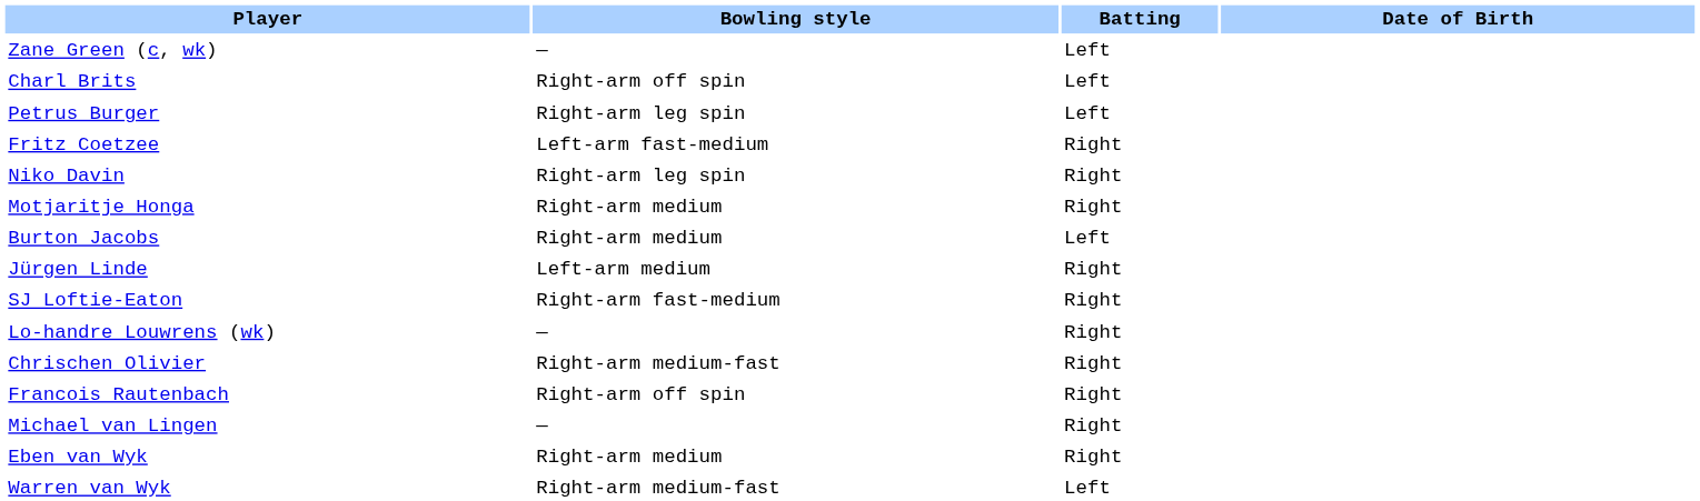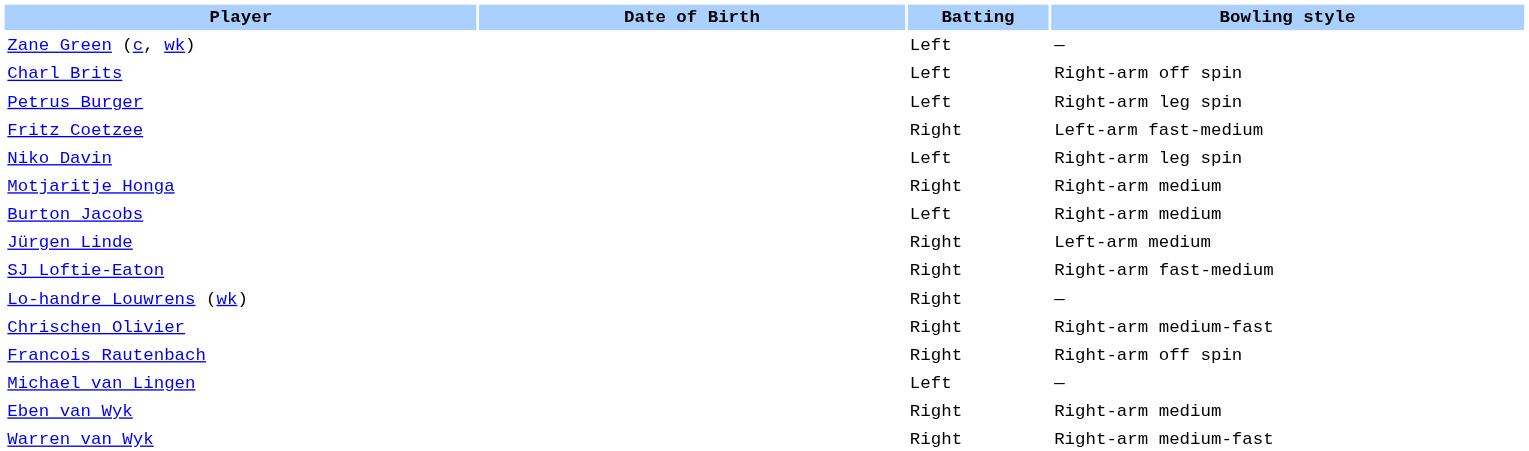columns swapped: Date of Birth <-> Bowling style
Niko Davin | Batting: Right -> Left
Michael van Lingen | Batting: Right -> Left
Warren van Wyk | Batting: Left -> Right
